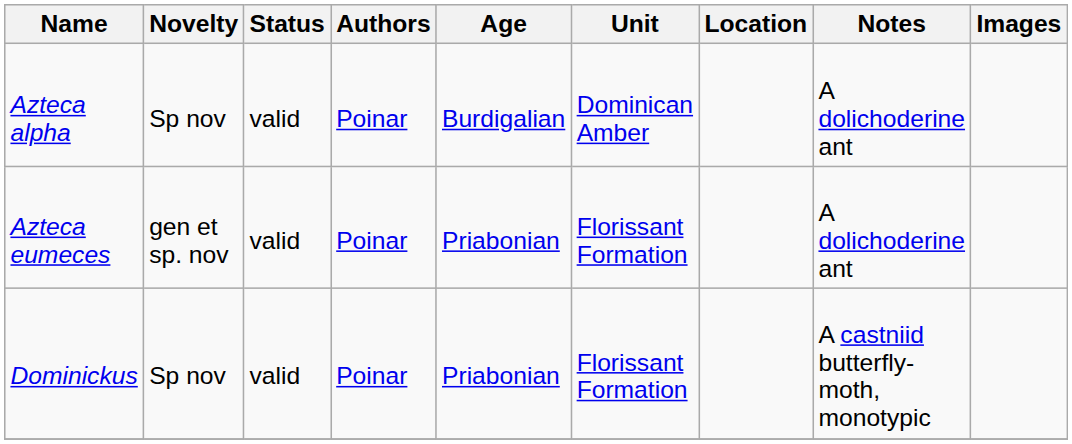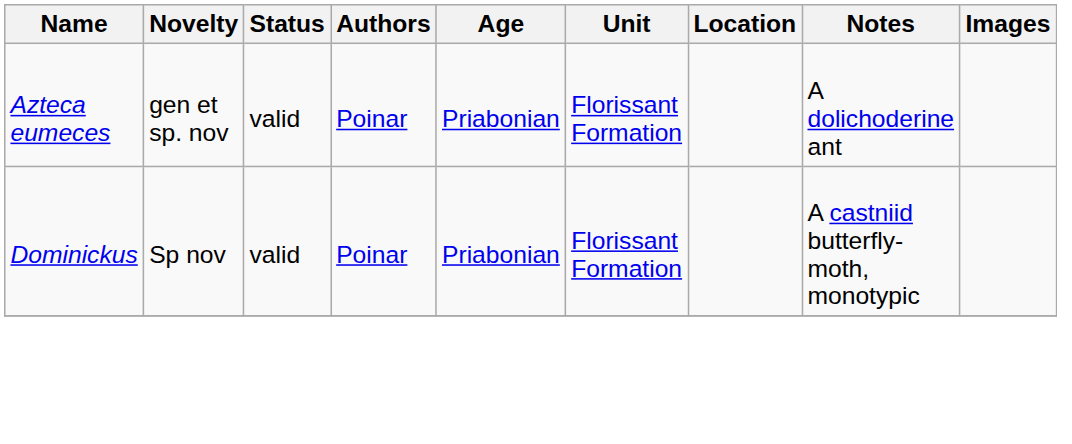- row: Azteca alpha | Sp nov | valid | Poinar | Burdigalian | Dominican Amber | A dolichoderine ant
